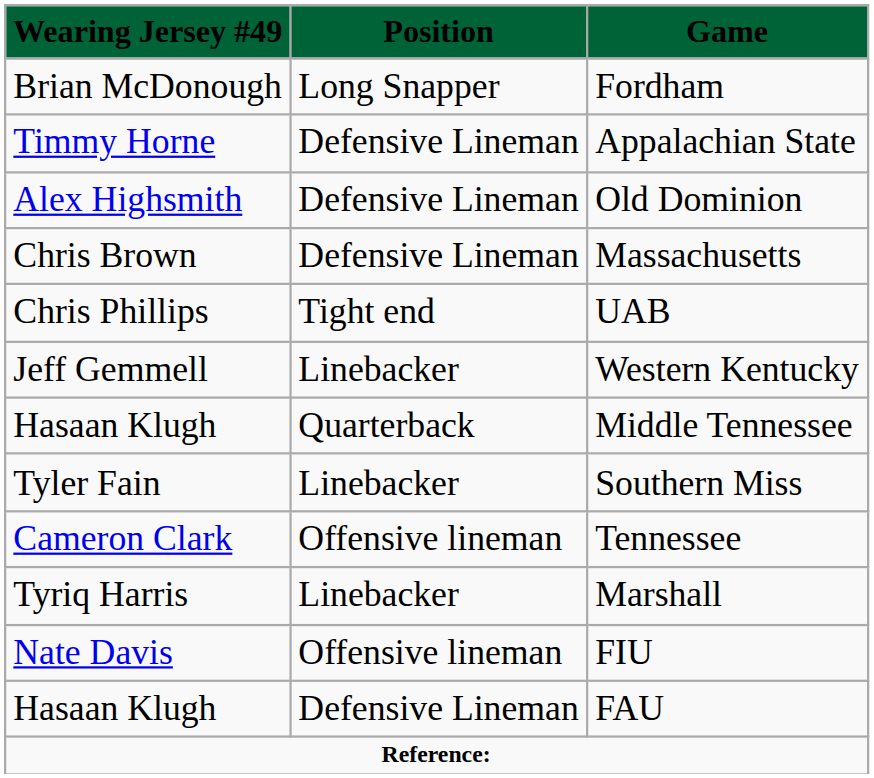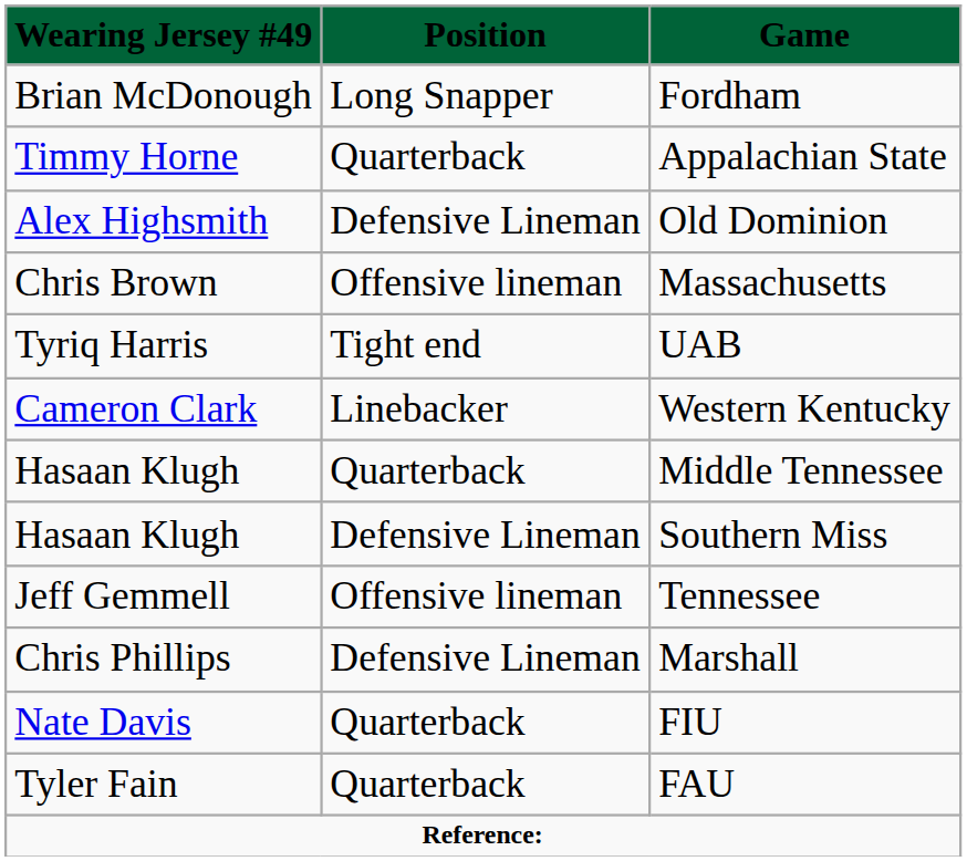Appalachian State | column 2: Defensive Lineman -> Quarterback
Massachusetts | column 2: Defensive Lineman -> Offensive lineman
UAB | column 1: Chris Phillips -> Tyriq Harris
Western Kentucky | column 1: Jeff Gemmell -> Cameron Clark
Southern Miss | column 1: Tyler Fain -> Hasaan Klugh
Southern Miss | column 2: Linebacker -> Defensive Lineman
Tennessee | column 1: Cameron Clark -> Jeff Gemmell
Marshall | column 1: Tyriq Harris -> Chris Phillips
Marshall | column 2: Linebacker -> Defensive Lineman
FIU | column 2: Offensive lineman -> Quarterback
FAU | column 1: Hasaan Klugh -> Tyler Fain
FAU | column 2: Defensive Lineman -> Quarterback
